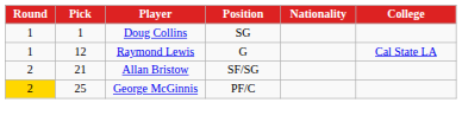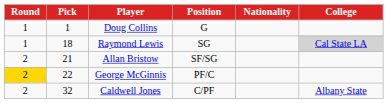Doug Collins | Position: SG -> G
Raymond Lewis | Pick: 12 -> 18
Raymond Lewis | Position: G -> SG
Raymond Lewis | College: no background -> lightgrey background
George McGinnis | Pick: 25 -> 22
+ row: 2 | 32 | Caldwell Jones | C/PF | Albany State
